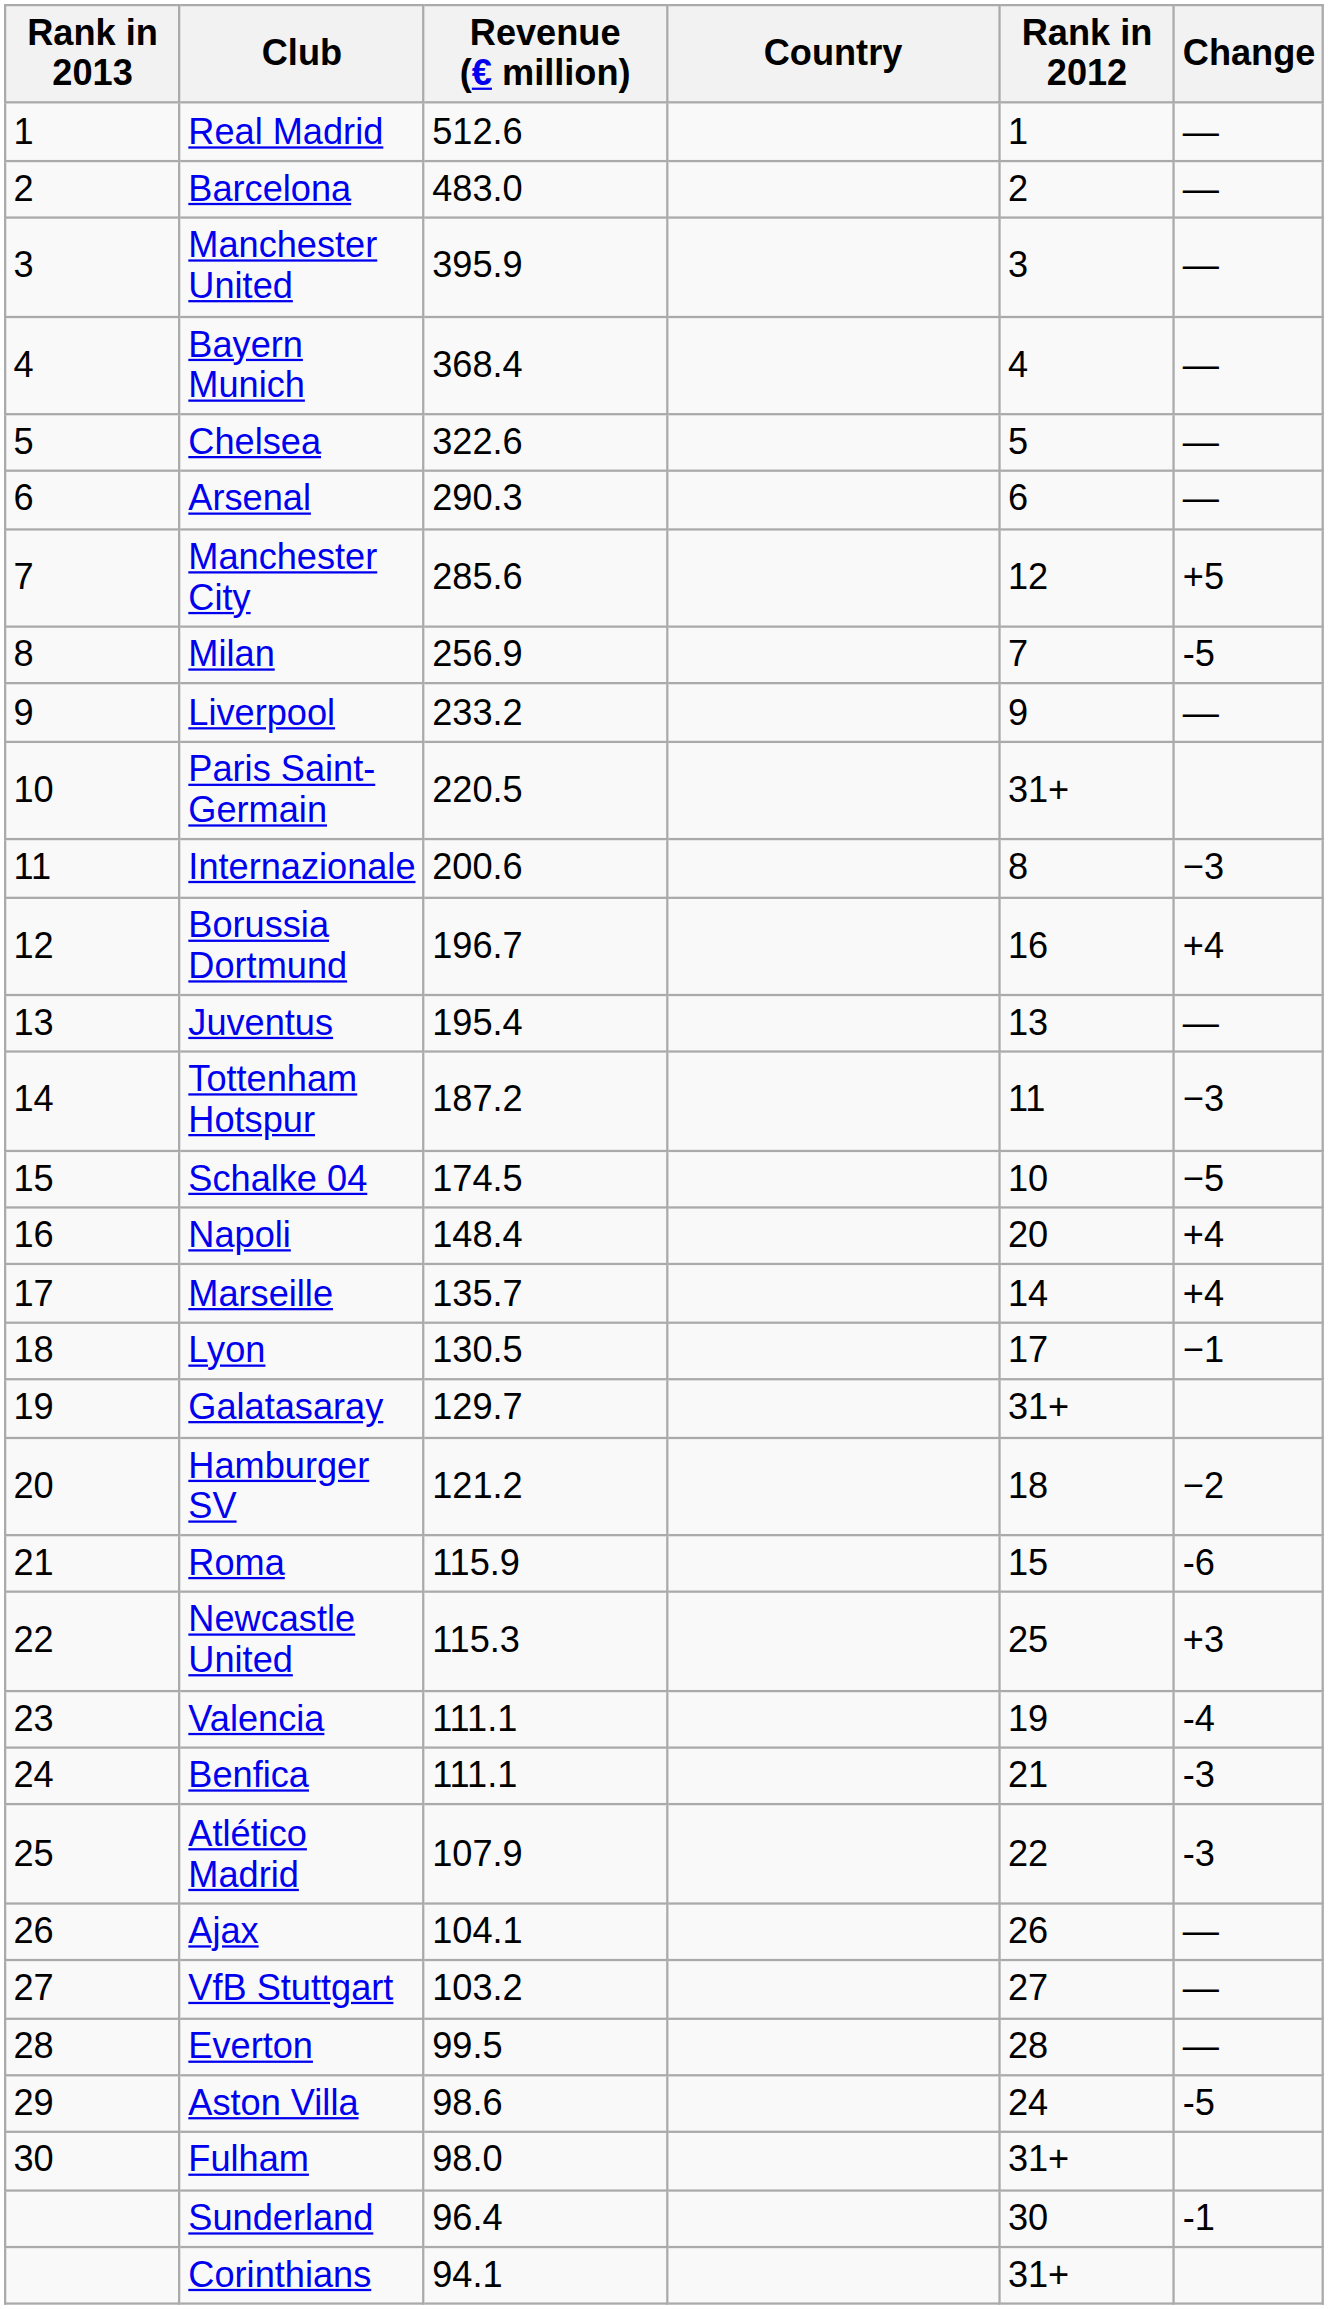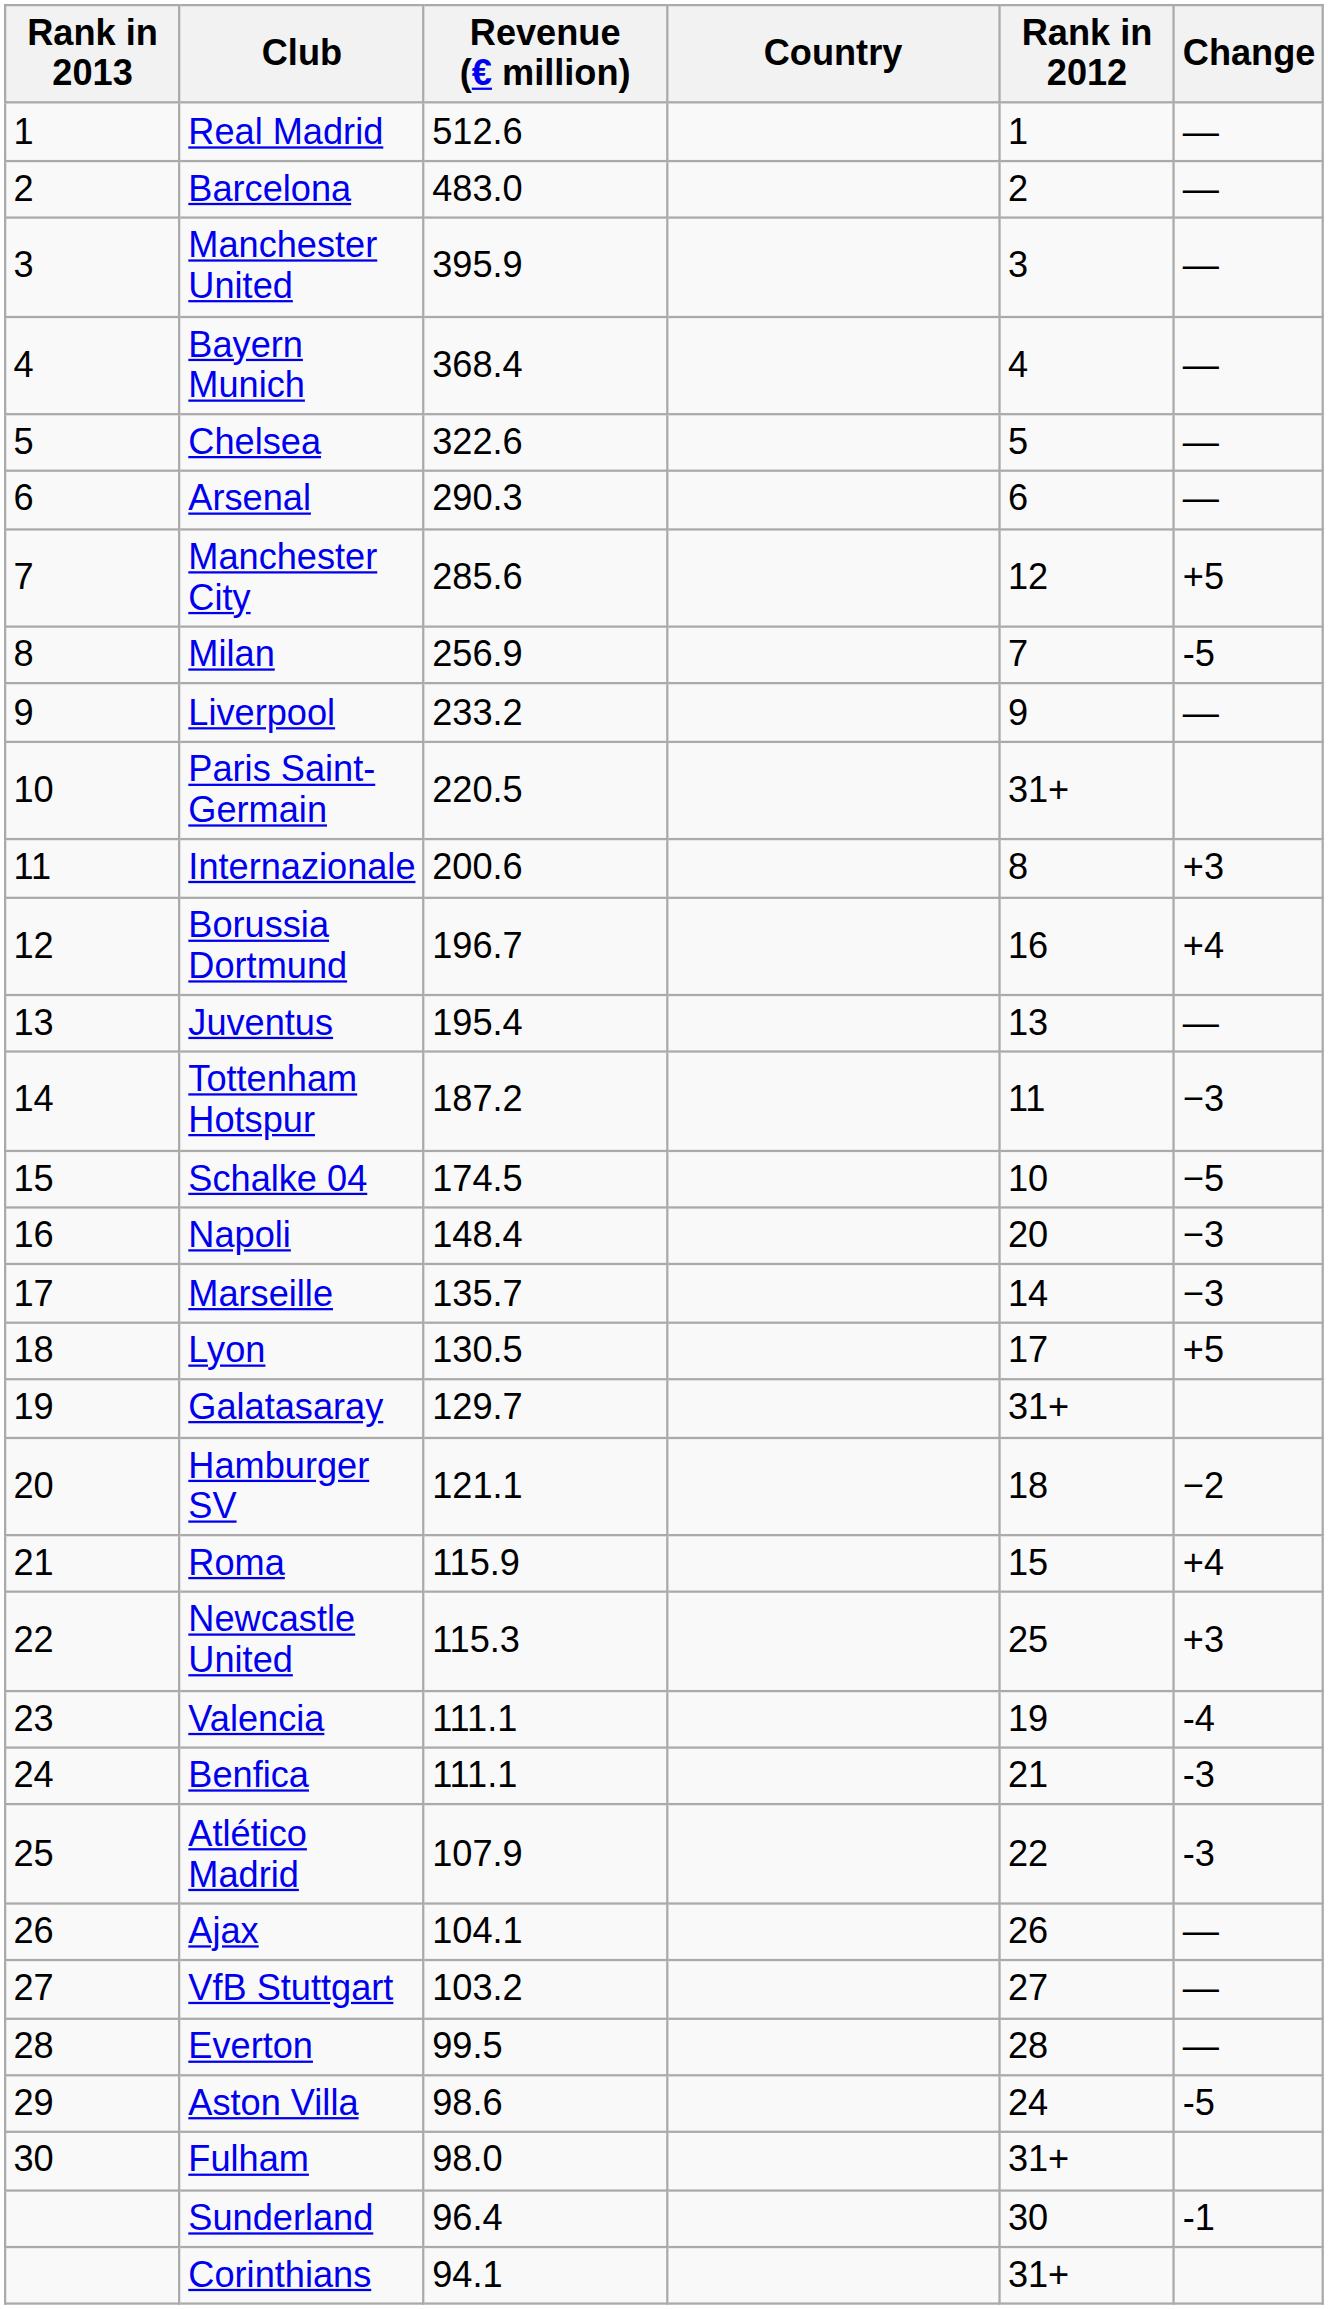Internazionale | Change: −3 -> +3
Napoli | Change: +4 -> −3
Marseille | Change: +4 -> −3
Lyon | Change: −1 -> +5
Hamburger SV | Revenue (€ million): 121.2 -> 121.1
Roma | Change: -6 -> +4
